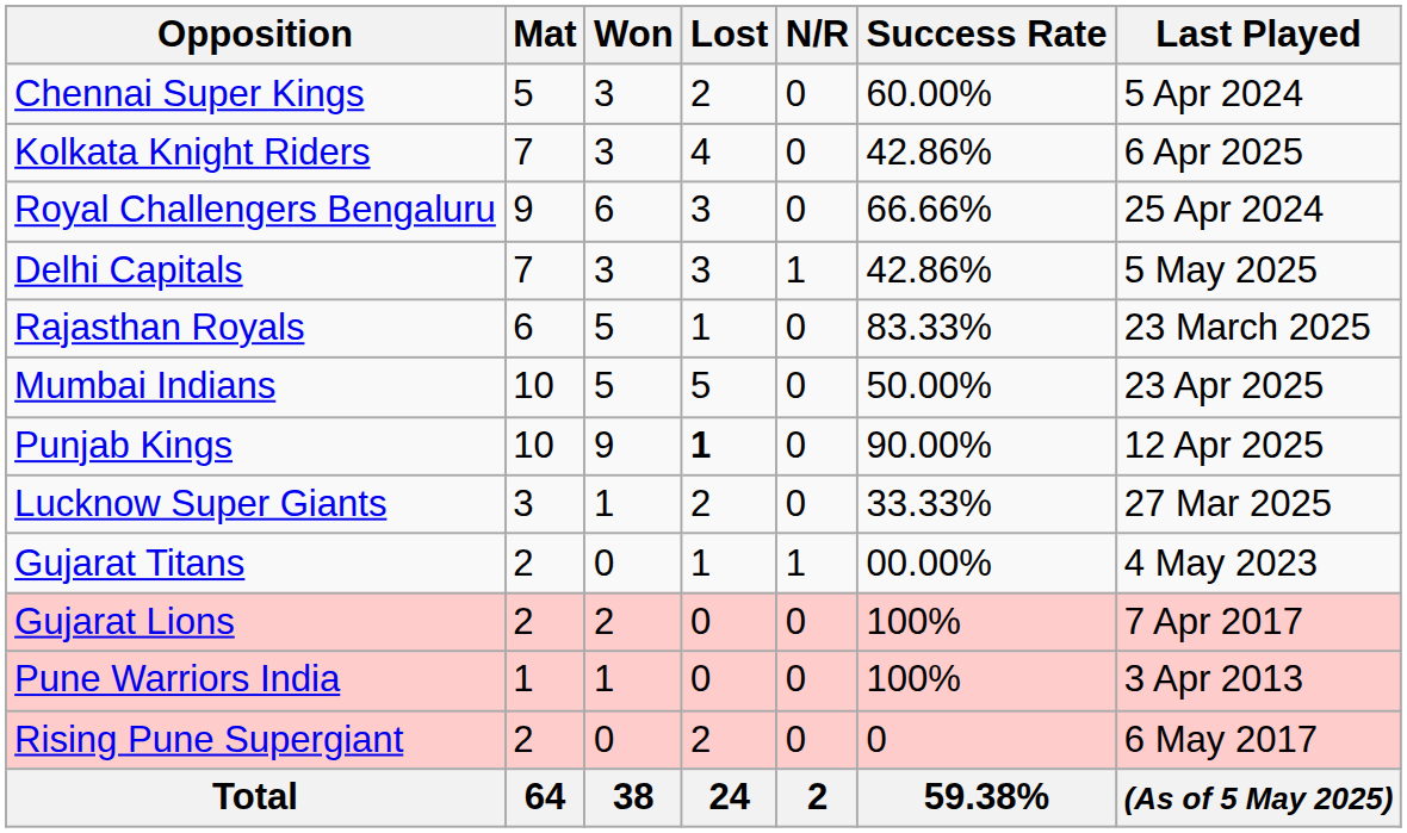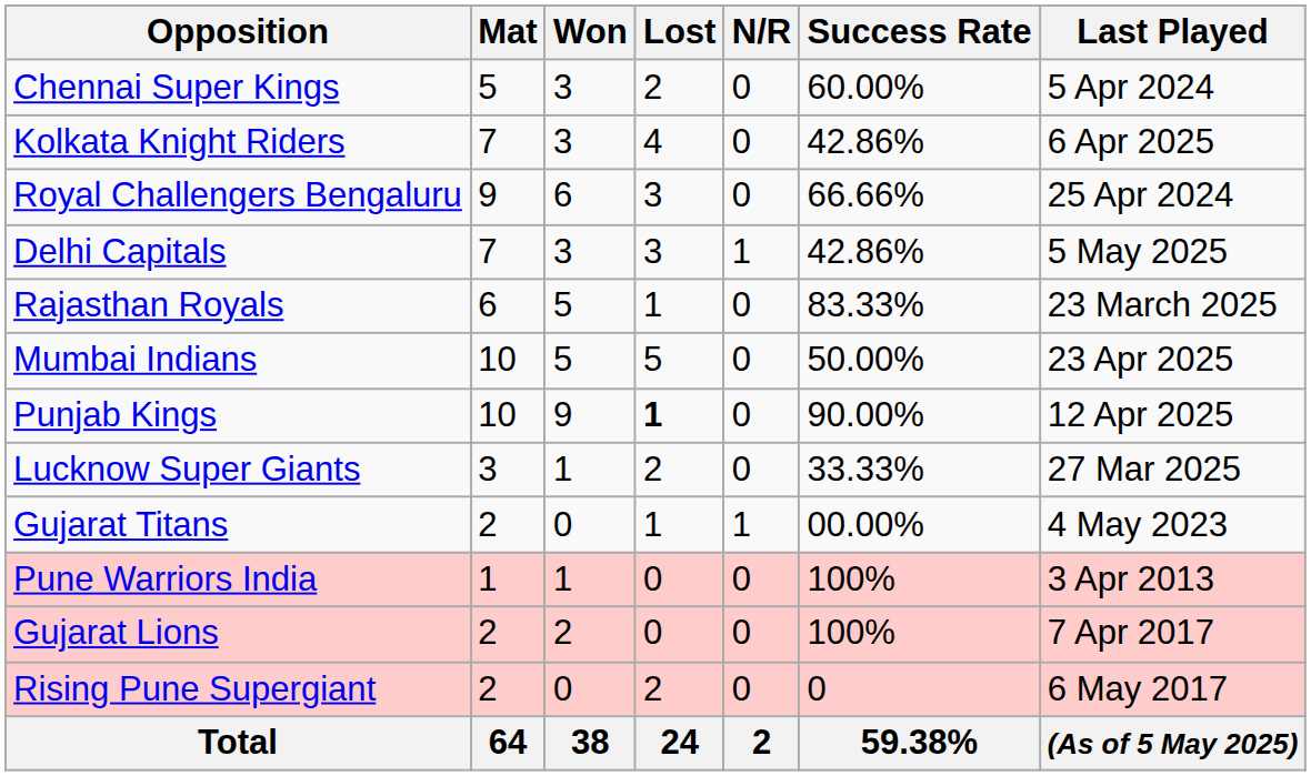rows swapped: Pune Warriors India <-> Gujarat Lions
